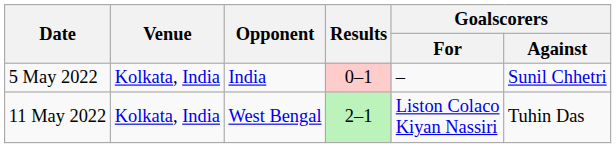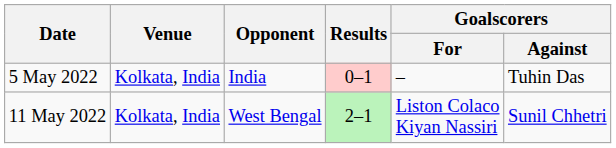5 May 2022 | Goalscorers / Against: Sunil Chhetri -> Tuhin Das
11 May 2022 | Goalscorers / Against: Tuhin Das -> Sunil Chhetri
